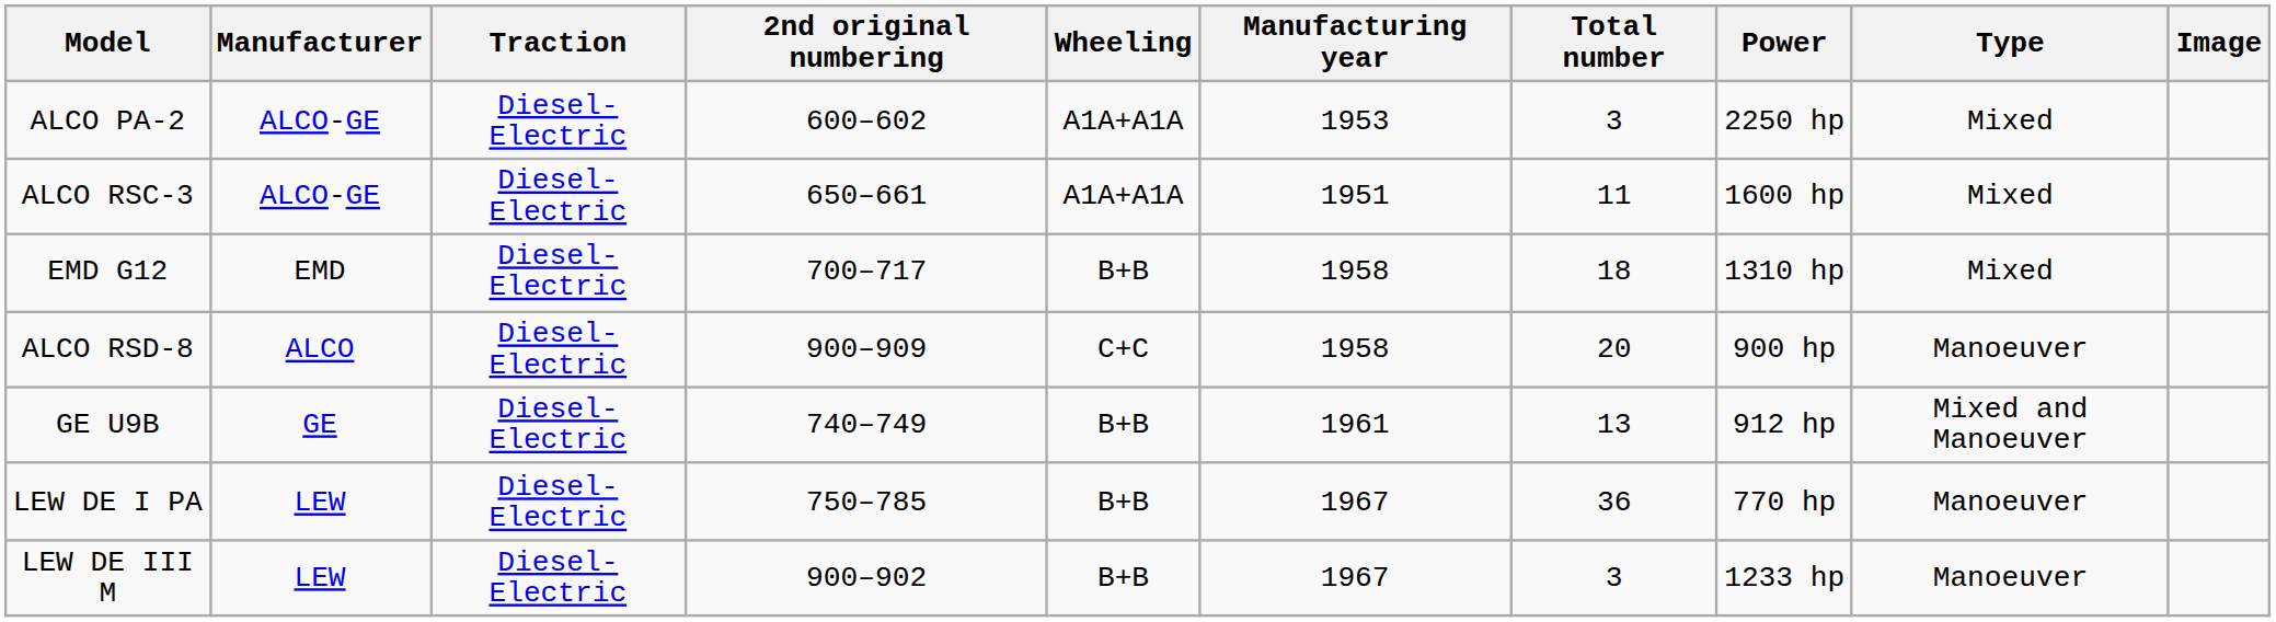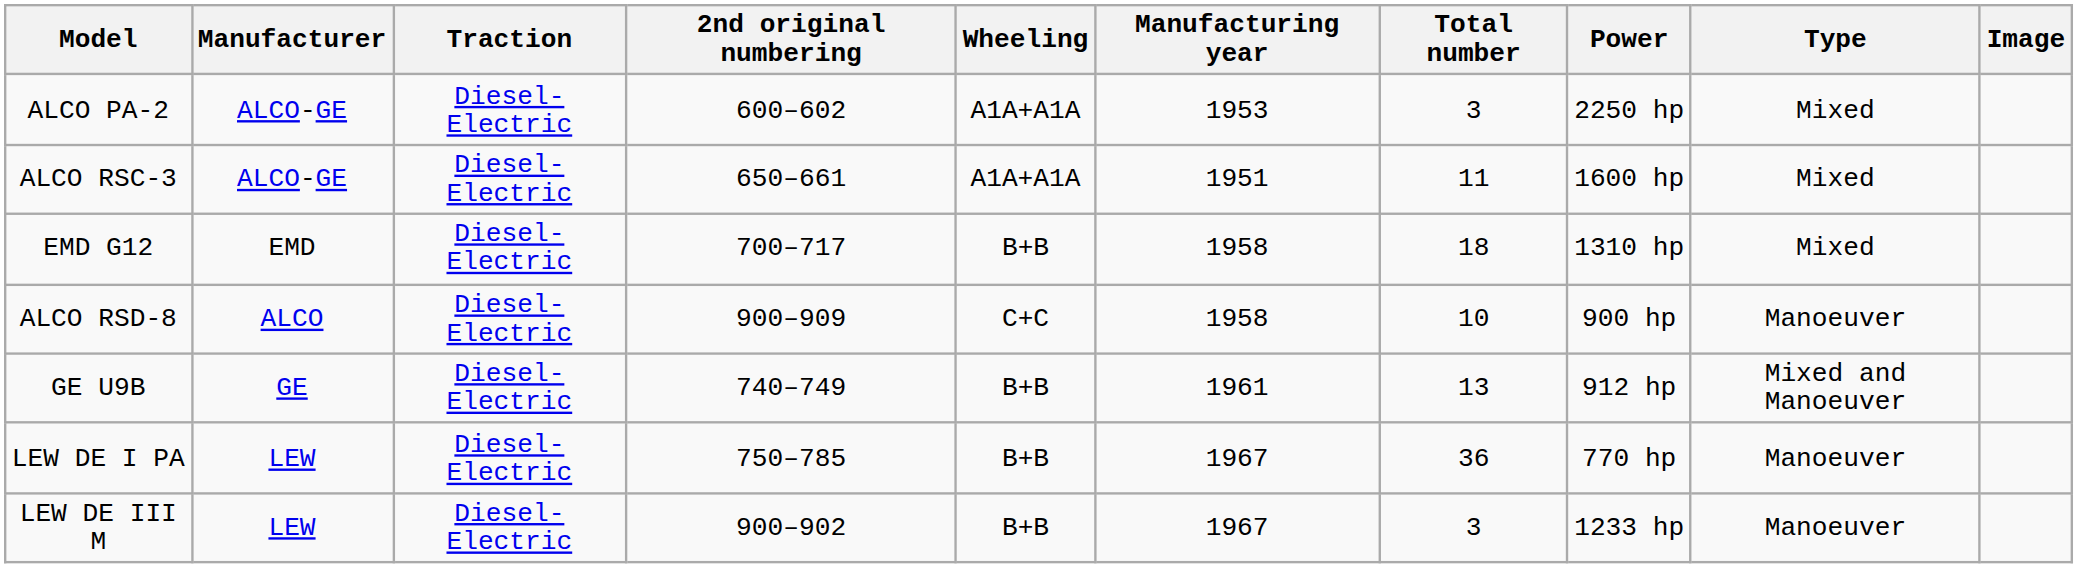ALCO RSD-8 | Total number: 20 -> 10
